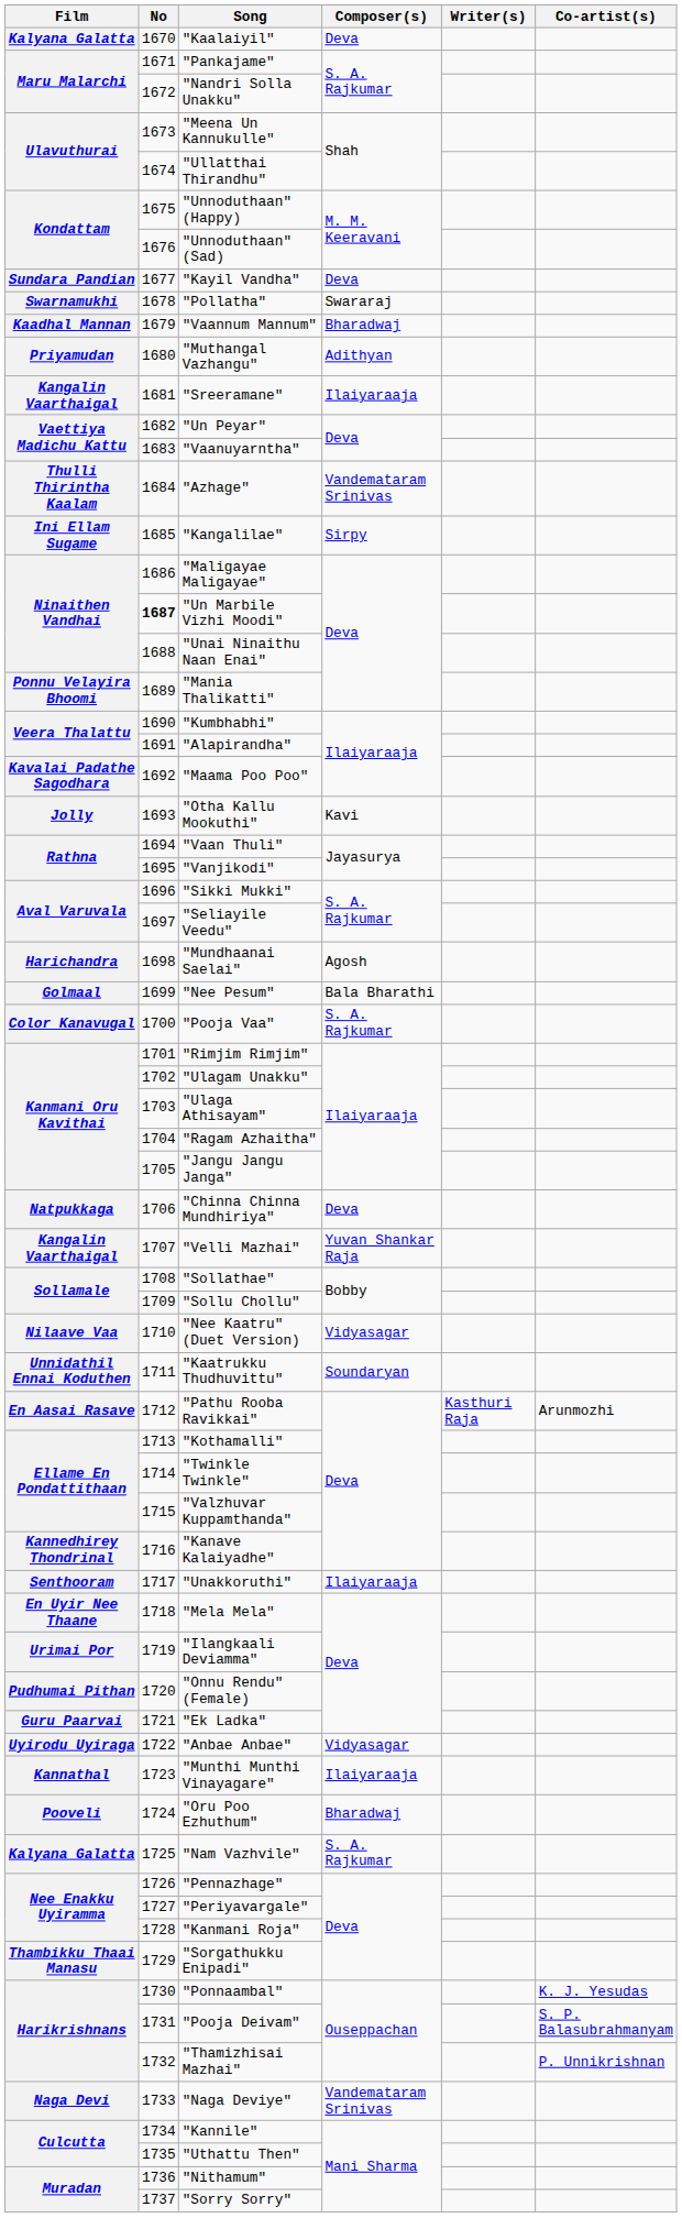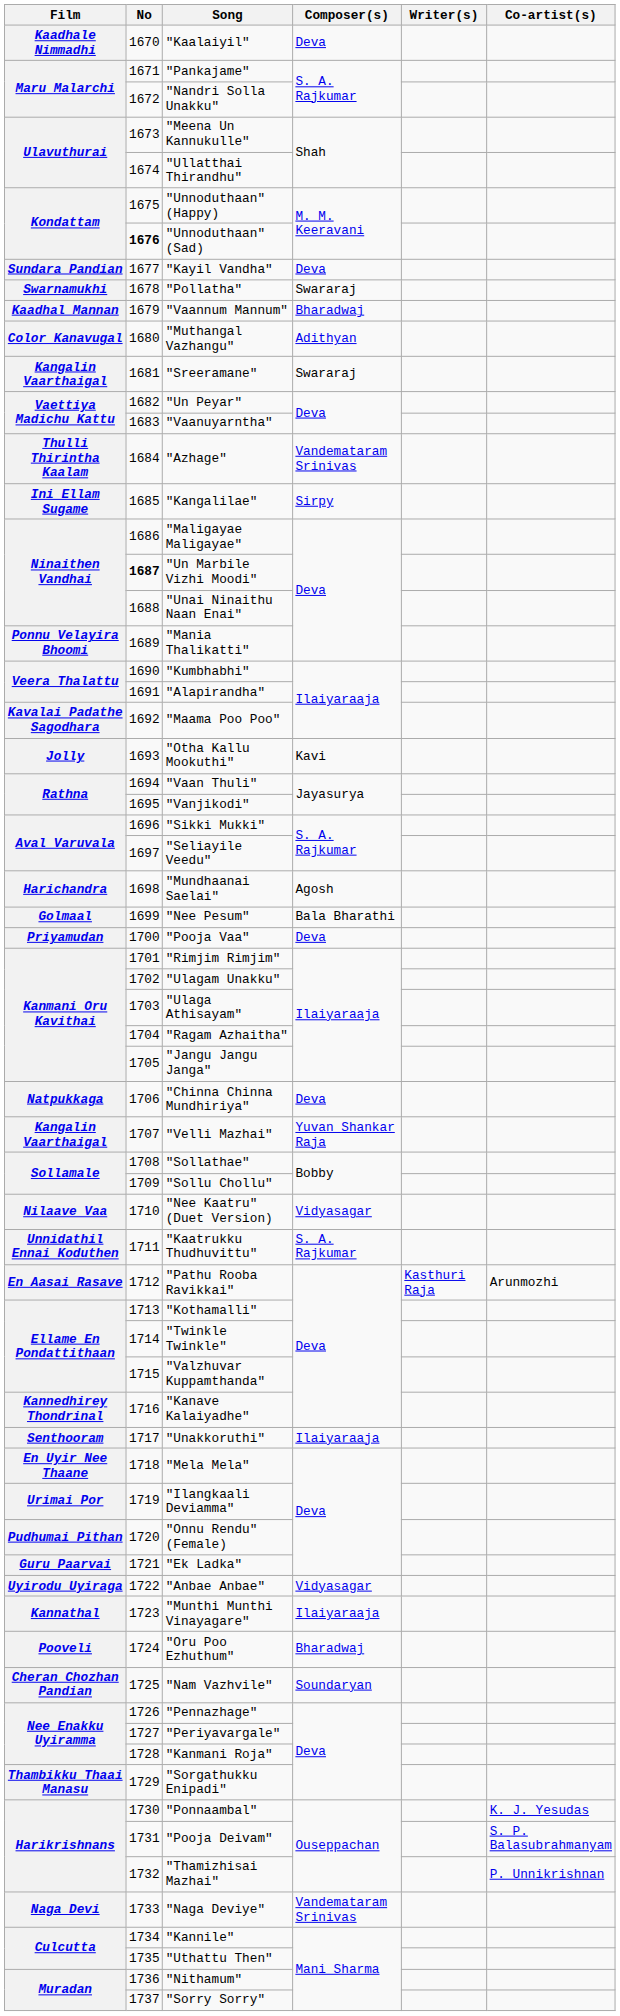"Kaalaiyil" | Film: Kalyana Galatta -> Kaadhale Nimmadhi
"Unnoduthaan"(Sad) | No: normal -> bold
"Muthangal Vazhangu" | Film: Priyamudan -> Color Kanavugal
"Sreeramane" | Composer(s): Ilaiyaraaja -> Swararaj
"Pooja Vaa" | Film: Color Kanavugal -> Priyamudan
"Pooja Vaa" | Composer(s): S. A. Rajkumar -> Deva
"Kaatrukku Thudhuvittu" | Composer(s): Soundaryan -> S. A. Rajkumar
"Nam Vazhvile" | Film: Kalyana Galatta -> Cheran Chozhan Pandian
"Nam Vazhvile" | Composer(s): S. A. Rajkumar -> Soundaryan
